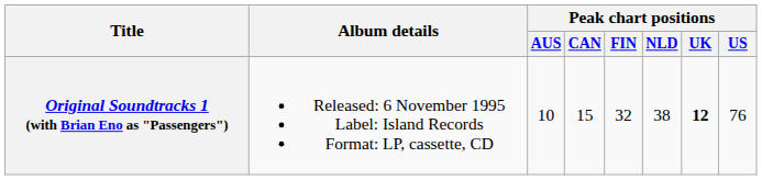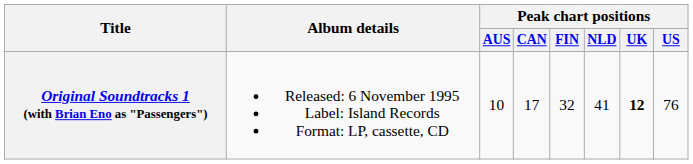Original Soundtracks 1 (with Brian Eno as "Passengers") | Peak chart positions / CAN: 15 -> 17
Original Soundtracks 1 (with Brian Eno as "Passengers") | Peak chart positions / NLD: 38 -> 41
